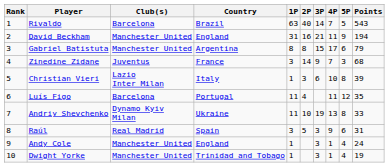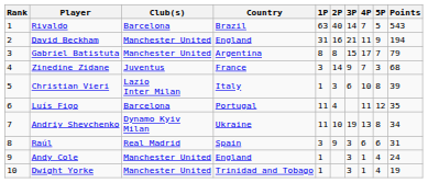Gabriel Batistuta | 5P: 6 -> 7
Andriy Shevchenko | Points: 33 -> 34
Raúl | 2P: 5 -> 9
Raúl | 4P: 9 -> 6
